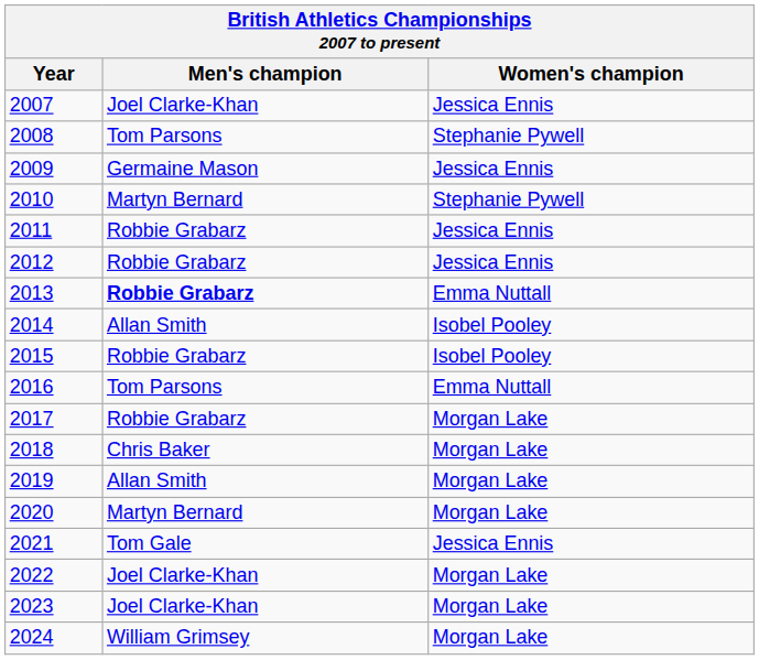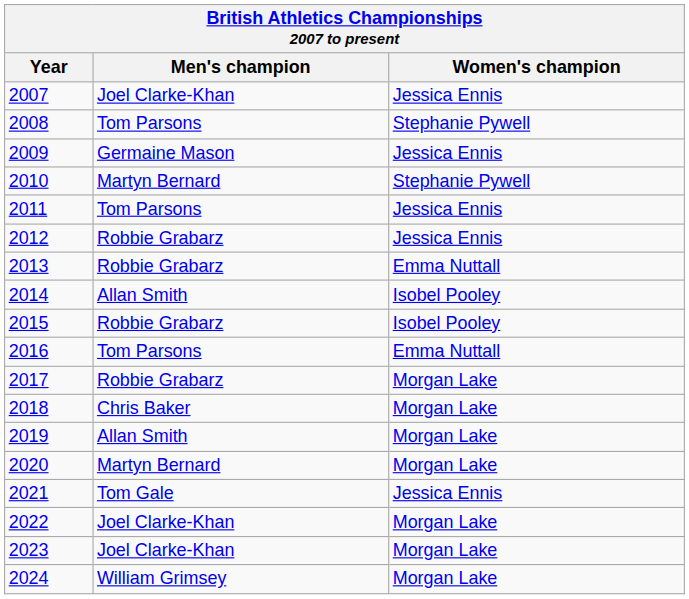2011 | Men's champion: Robbie Grabarz -> Tom Parsons
2013 | Men's champion: bold -> normal
